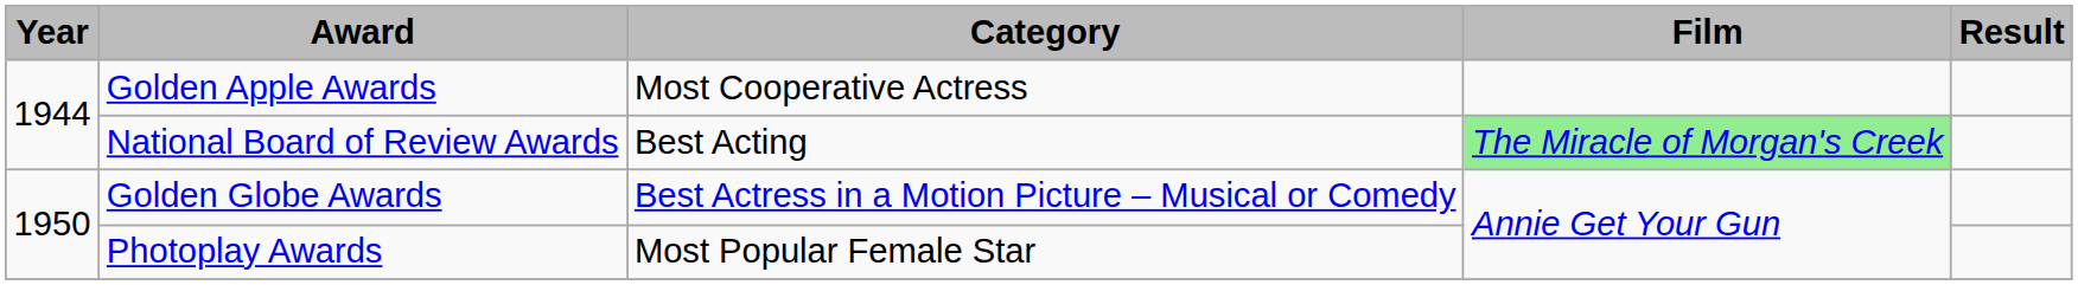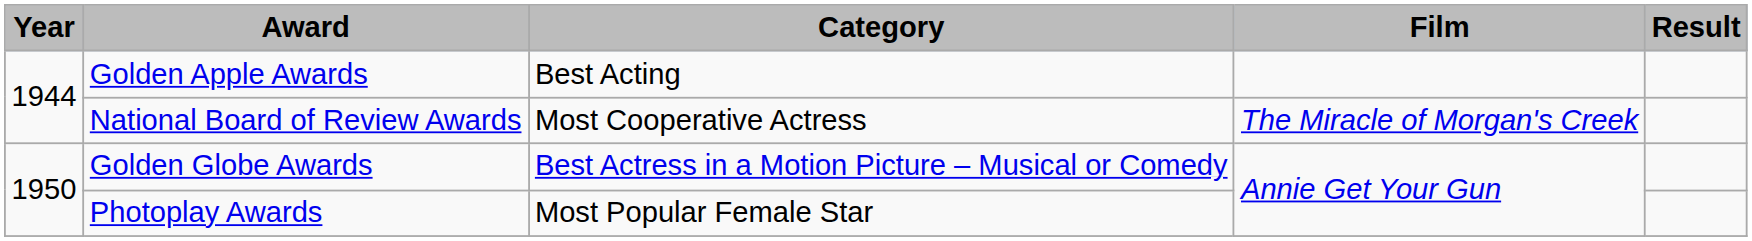Golden Apple Awards | Category: Most Cooperative Actress -> Best Acting
National Board of Review Awards | Category: Best Acting -> Most Cooperative Actress
National Board of Review Awards | Film: lightgreen background -> no background
